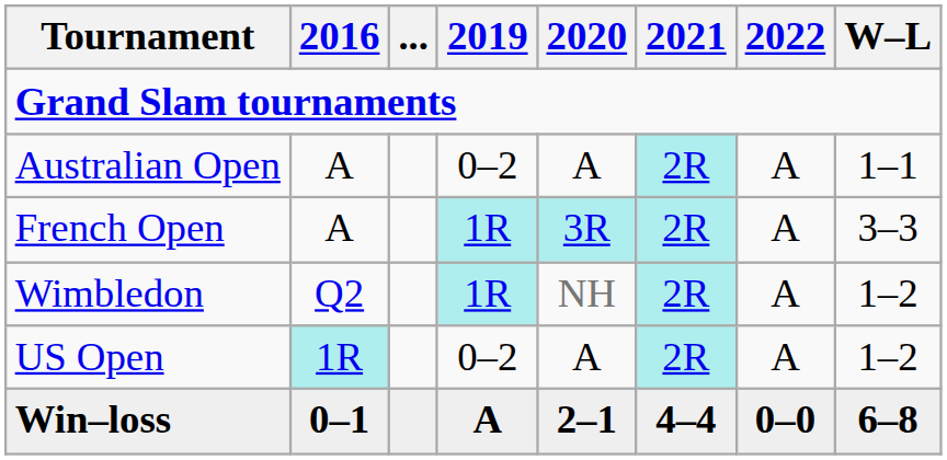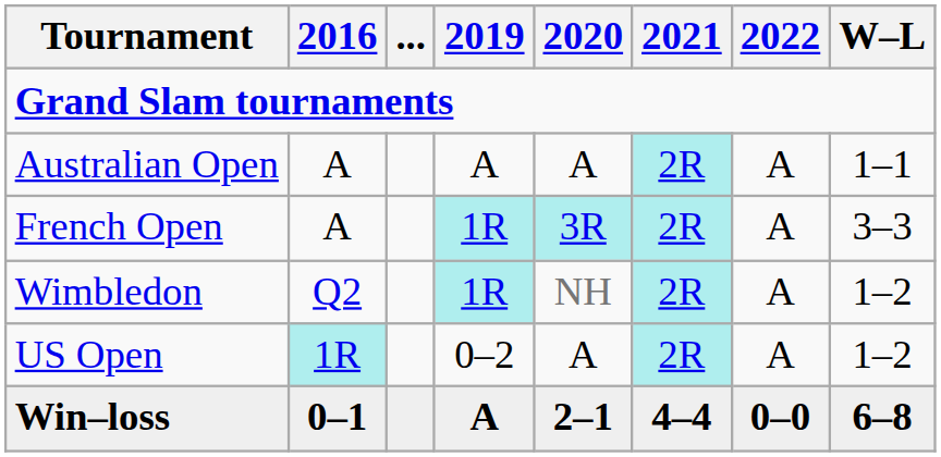Australian Open | 2019: 0–2 -> A
